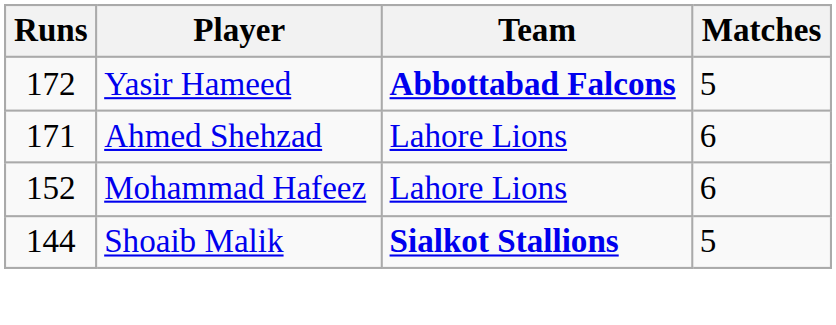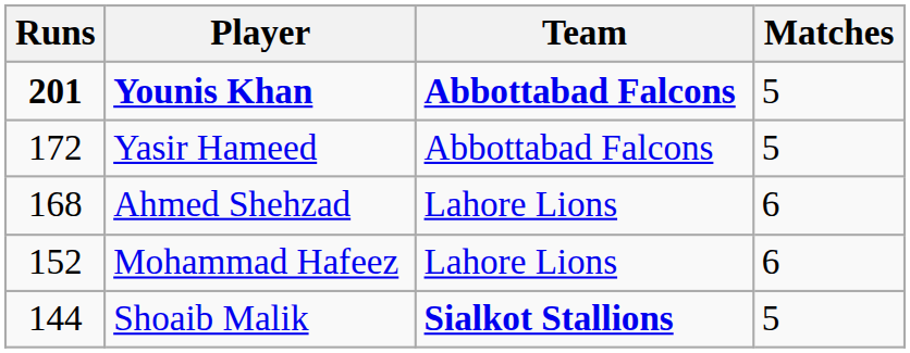+ row: 201 | Younis Khan | Abbottabad Falcons | 5
Yasir Hameed | Team: bold -> normal
Ahmed Shehzad | Runs: 171 -> 168
